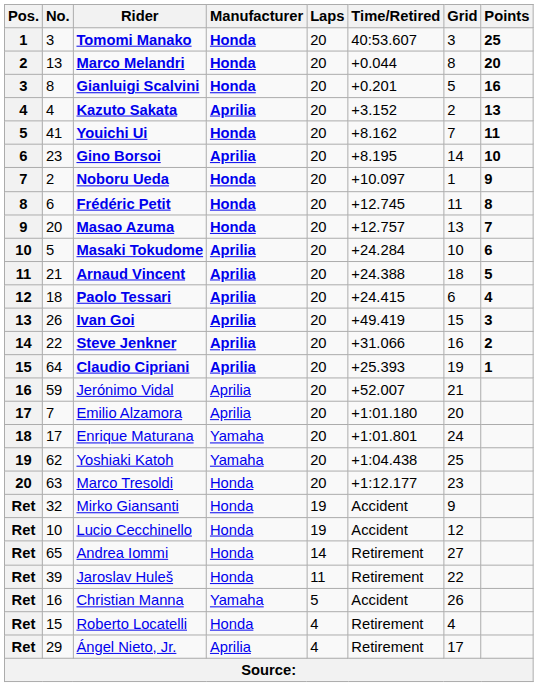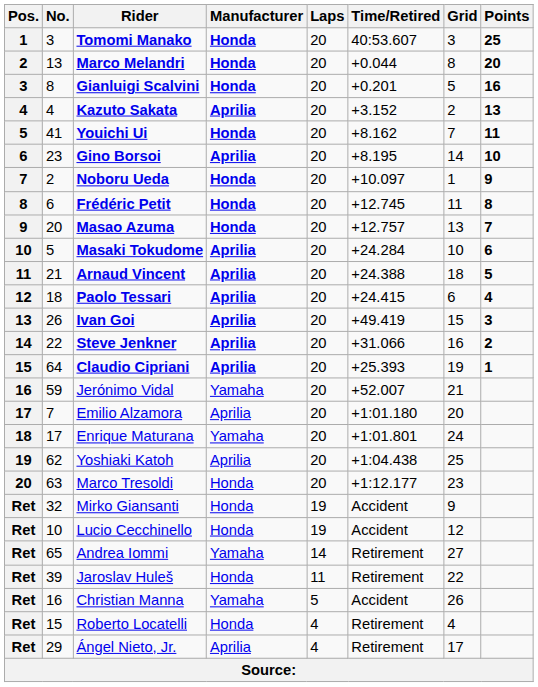Jerónimo Vidal | Manufacturer: Aprilia -> Yamaha
Yoshiaki Katoh | Manufacturer: Yamaha -> Aprilia
Andrea Iommi | Manufacturer: Honda -> Yamaha
